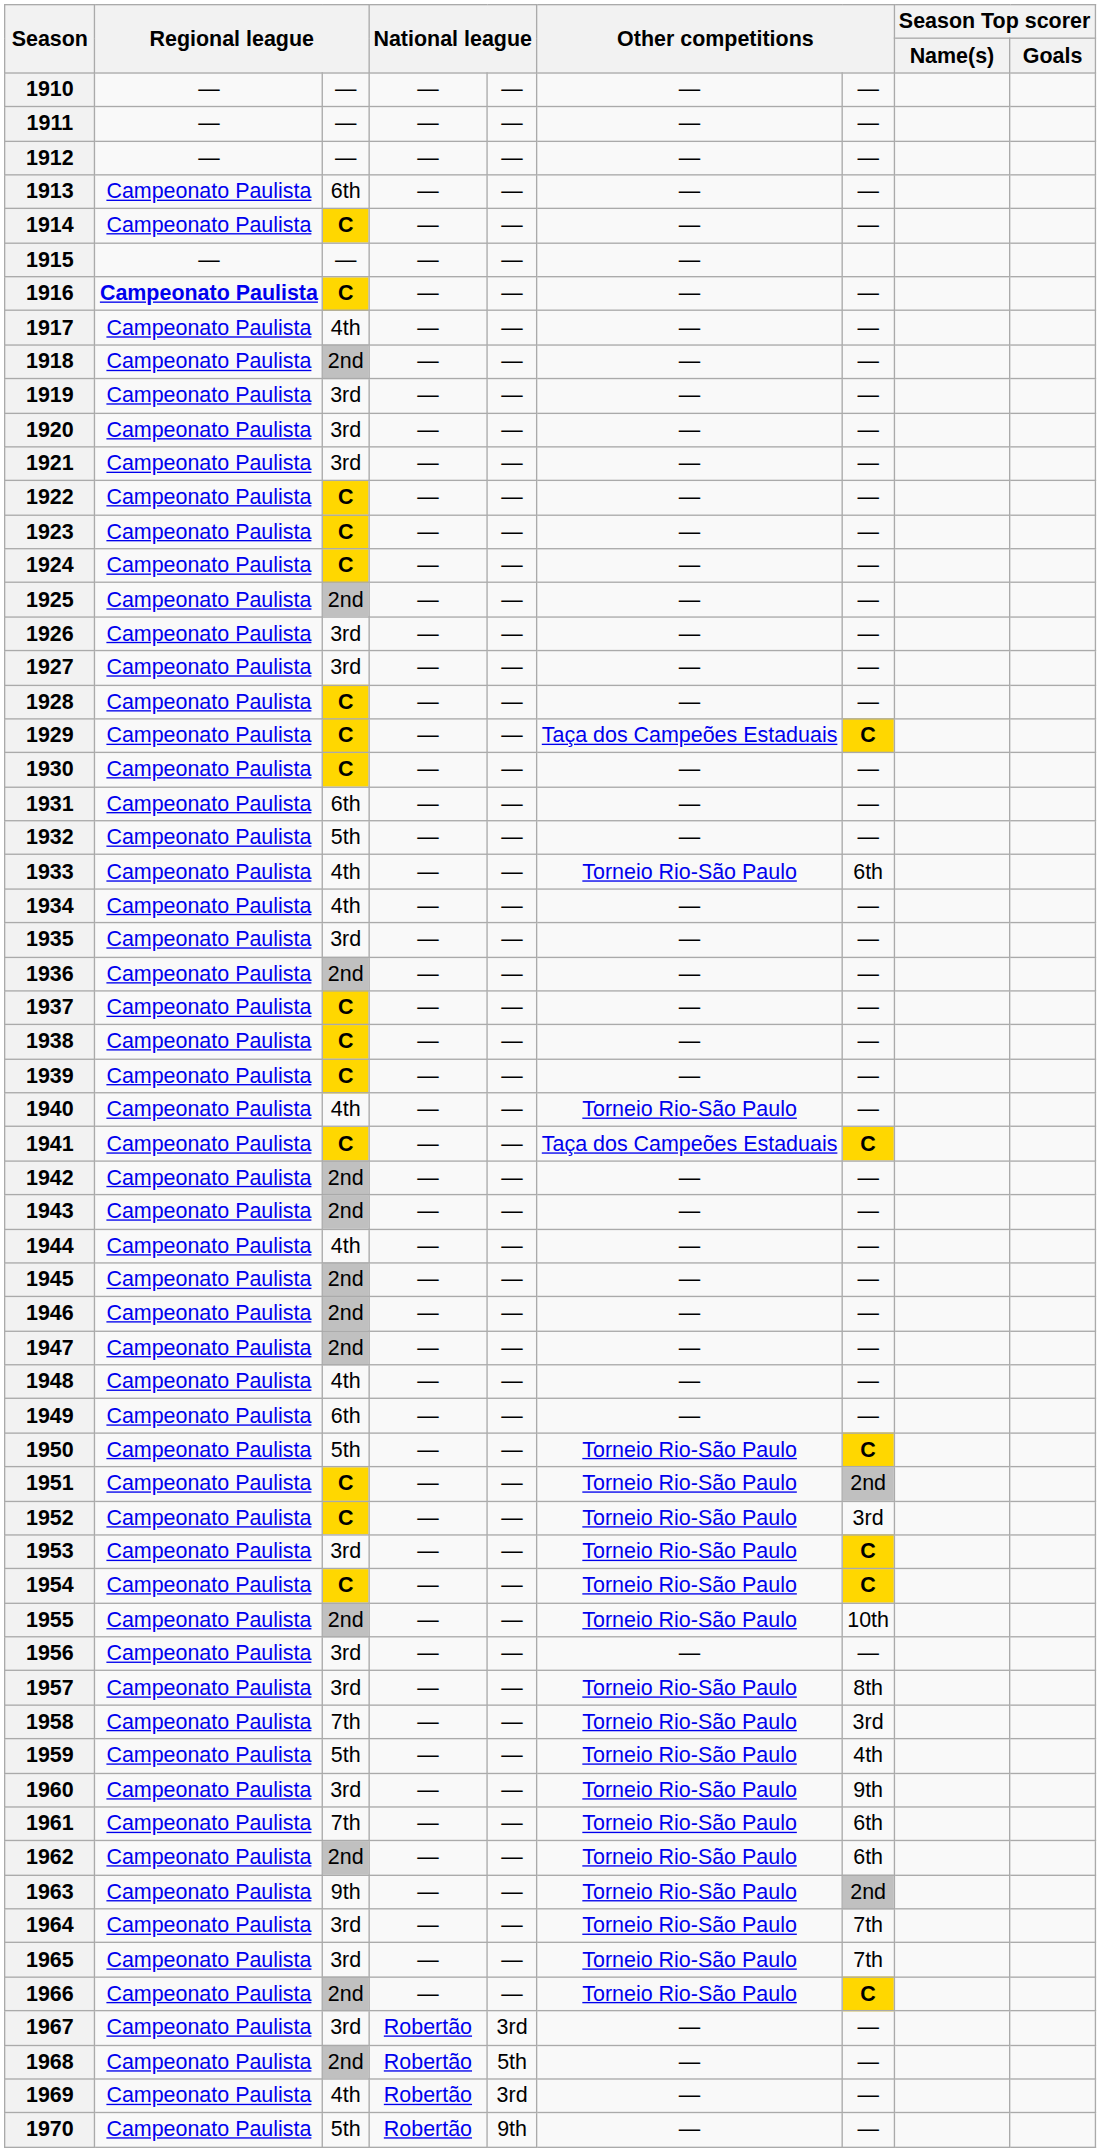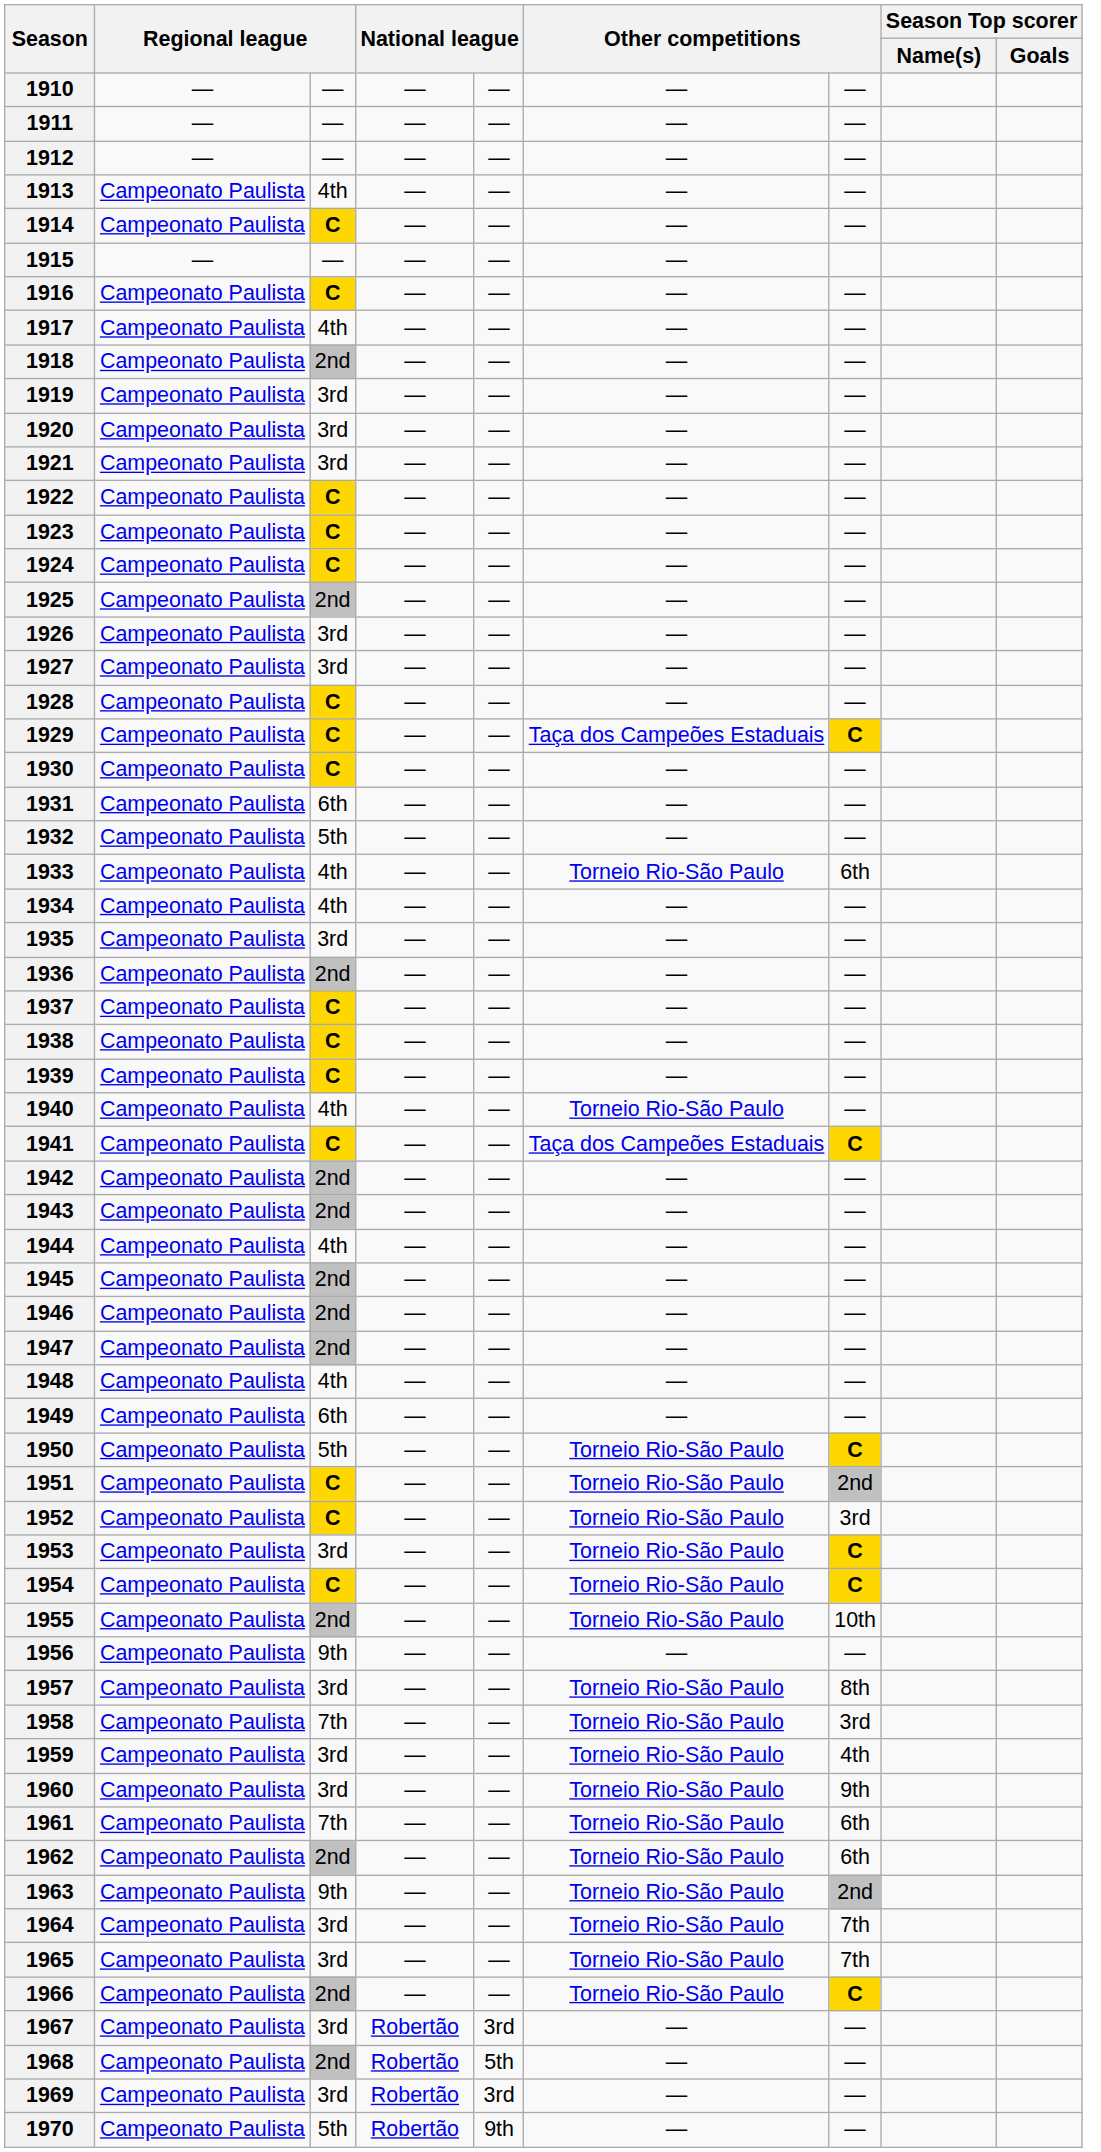1913 | column 3: 6th -> 4th
1916 | column 2: bold -> normal
1956 | column 3: 3rd -> 9th
1959 | column 3: 5th -> 3rd
1969 | column 3: 4th -> 3rd
